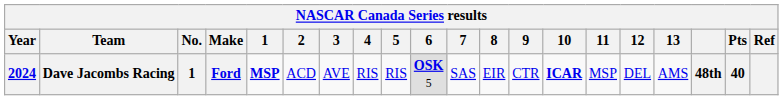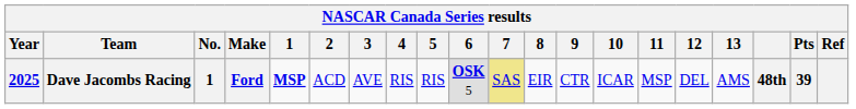Dave Jacombs Racing | Year: 2024 -> 2025
Dave Jacombs Racing | 7: no background -> khaki background
Dave Jacombs Racing | 10: bold -> normal
Dave Jacombs Racing | Pts: 40 -> 39
